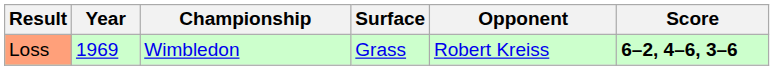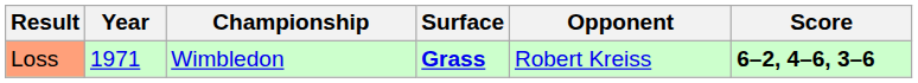Loss | Year: 1969 -> 1971
Loss | Surface: normal -> bold
